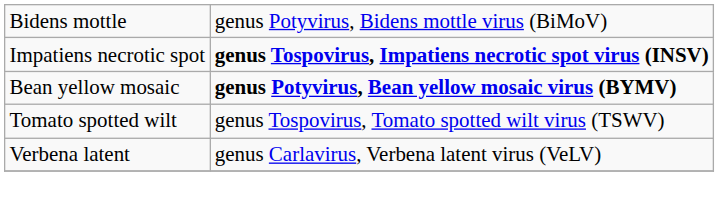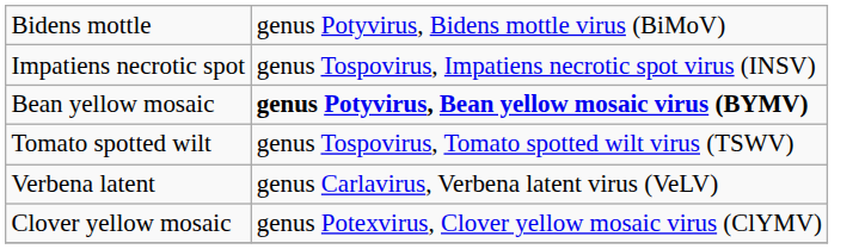Impatiens necrotic spot | column 2: bold -> normal
+ row: Clover yellow mosaic | genus Potexvirus, Clover yellow mosaic virus (ClYMV)
